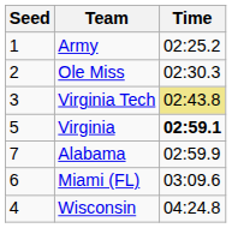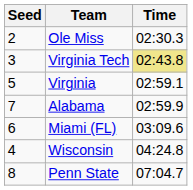- row: 1 | Army | 02:25.2
Virginia | Time: bold -> normal
+ row: 8 | Penn State | 07:04.7
